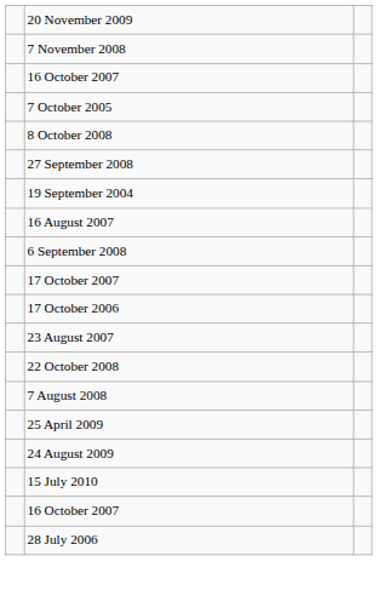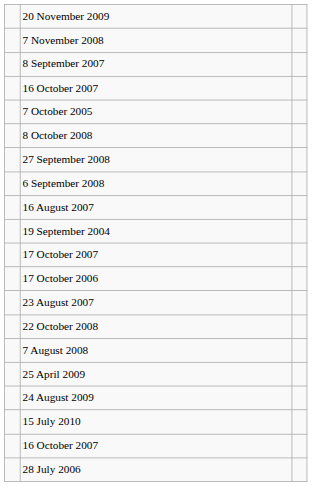+ row: 8 September 2007
rows swapped: 6 September 2008 <-> 19 September 2004
